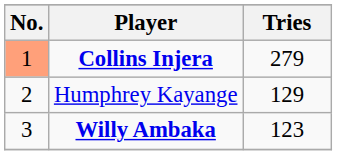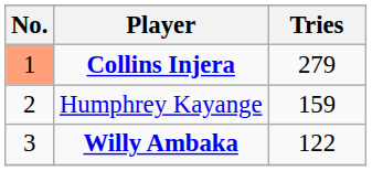Humphrey Kayange | Tries: 129 -> 159
Willy Ambaka | Tries: 123 -> 122
